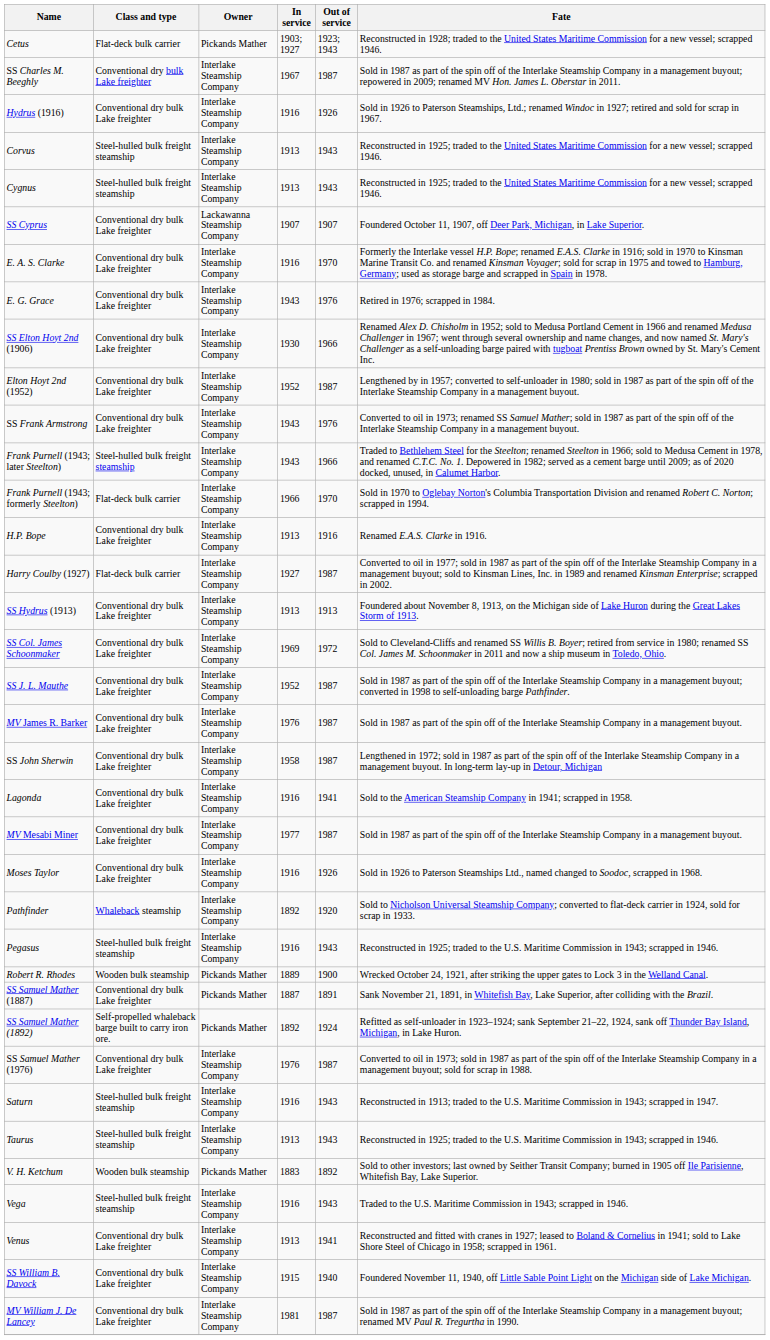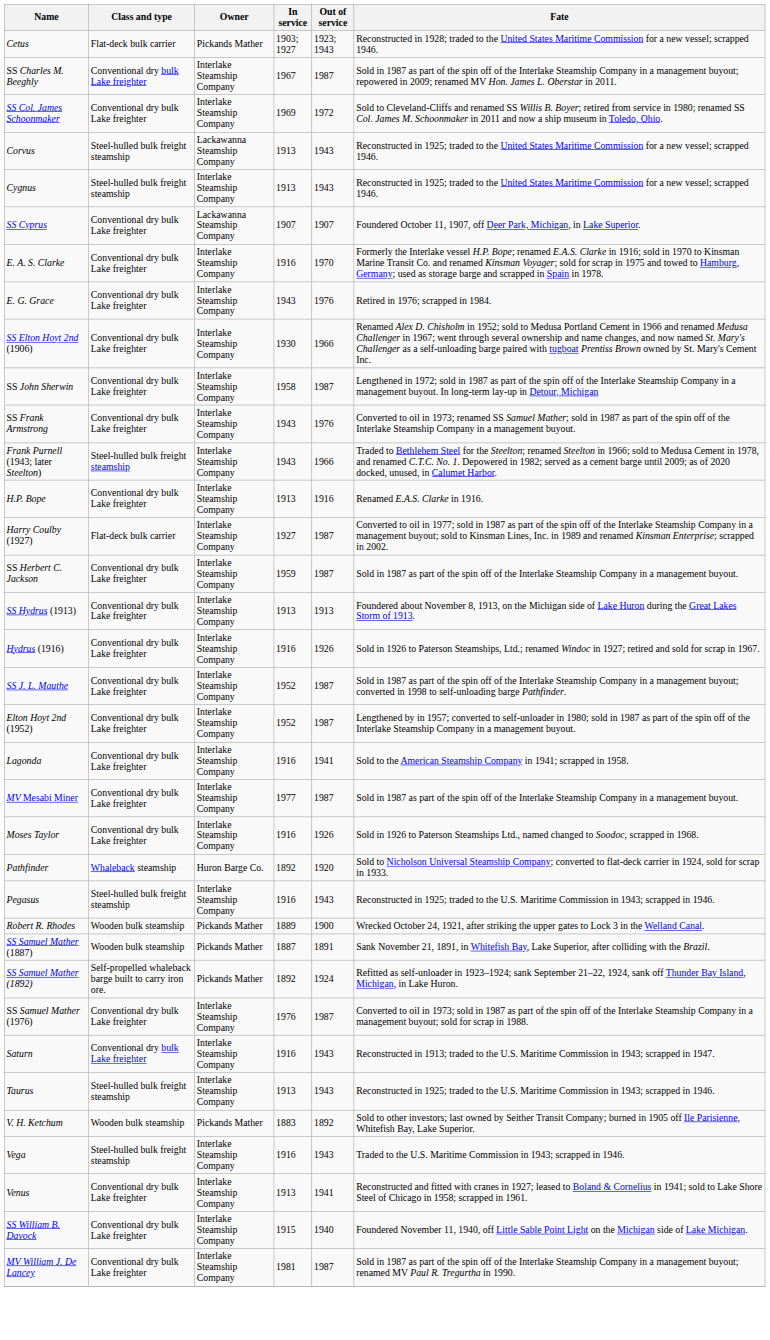rows swapped: SS Col. James Schoonmaker <-> Hydrus (1916)
Corvus | Owner: Interlake Steamship Company -> Lackawanna Steamship Company
rows swapped: Elton Hoyt 2nd (1952) <-> SS John Sherwin
- row: Frank Purnell (1943; formerly Steelton) | Flat-deck bulk carrier | Interlake Steamship Company | 1966 | 1970 | Sold in 1970 to Oglebay Norton's Columbia Transportation Division and renamed Robert C. Norton; scrapped in 1994.
+ row: SS Herbert C. Jackson | Conventional dry bulk Lake freighter | Interlake Steamship Company | 1959 | 1987 | Sold in 1987 as part of the spin off of the Interlake Steamship Company in a management buyout.
- row: MV James R. Barker | Conventional dry bulk Lake freighter | Interlake Steamship Company | 1976 | 1987 | Sold in 1987 as part of the spin off of the Interlake Steamship Company in a management buyout.
Pathfinder | Owner: Interlake Steamship Company -> Huron Barge Co.
SS Samuel Mather (1887) | Class and type: Conventional dry bulk Lake freighter -> Wooden bulk steamship
Saturn | Class and type: Steel-hulled bulk freight steamship -> Conventional dry bulk Lake freighter
